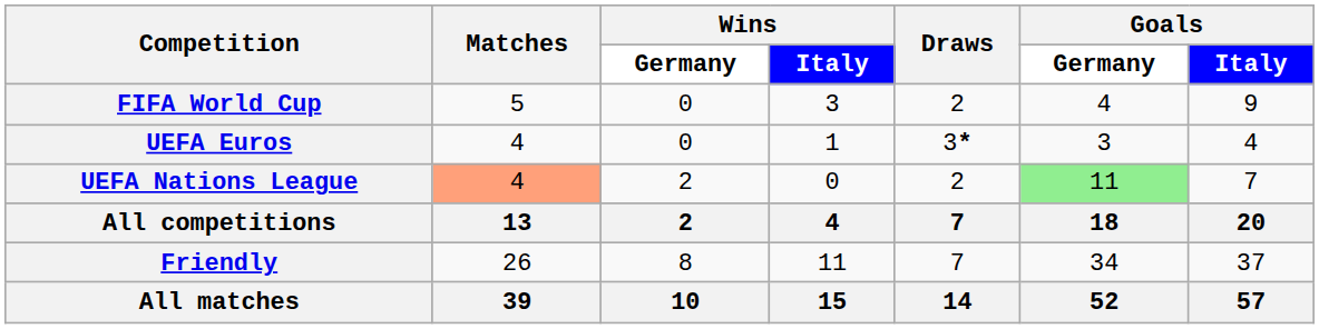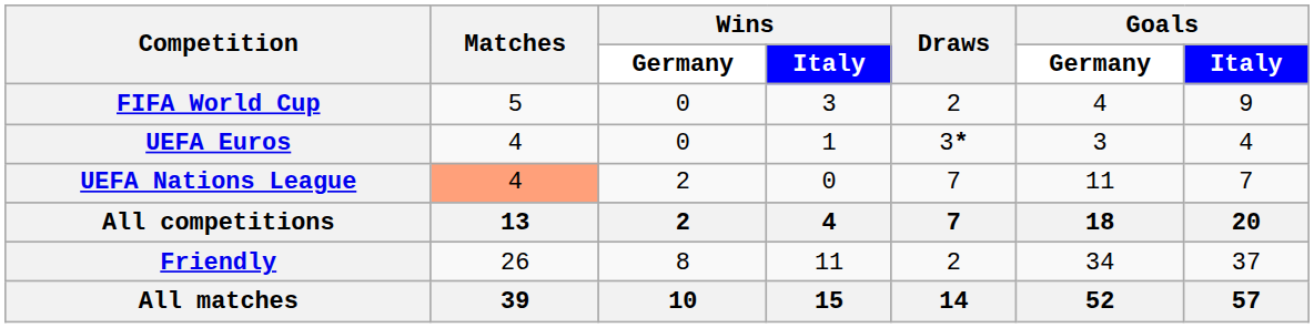UEFA Nations League | Draws: 2 -> 7
UEFA Nations League | Goals / Germany: lightgreen background -> no background
Friendly | Draws: 7 -> 2
